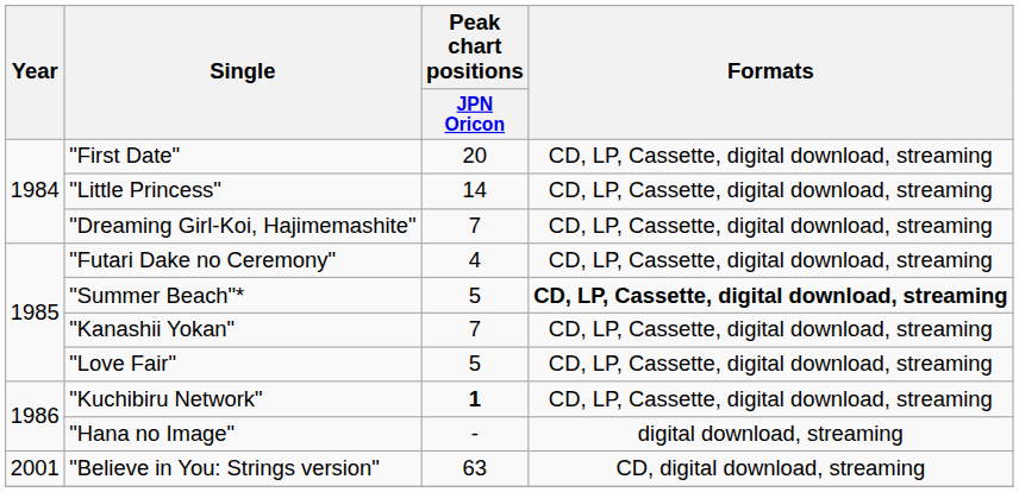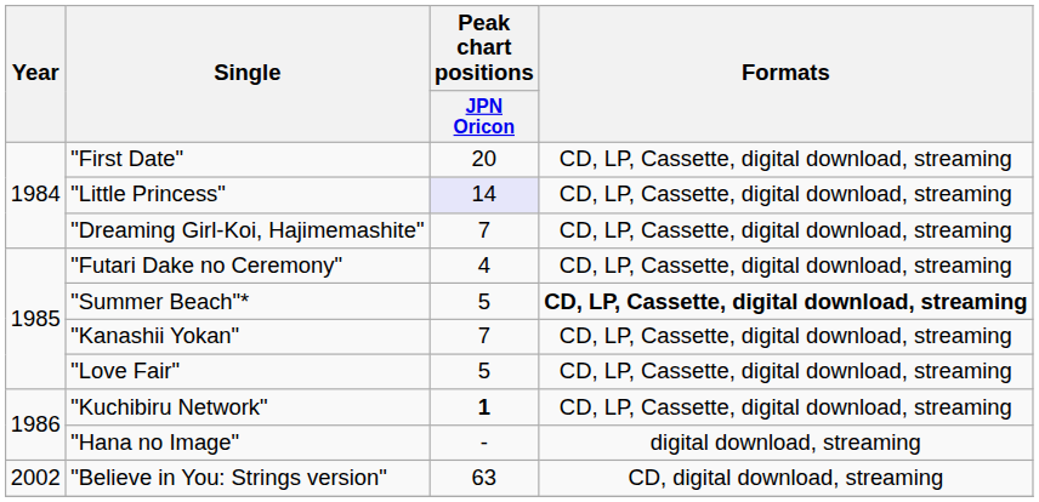"Little Princess" | Peak chart positions / JPN Oricon: no background -> lavender background
"Believe in You: Strings version" | Year: 2001 -> 2002
